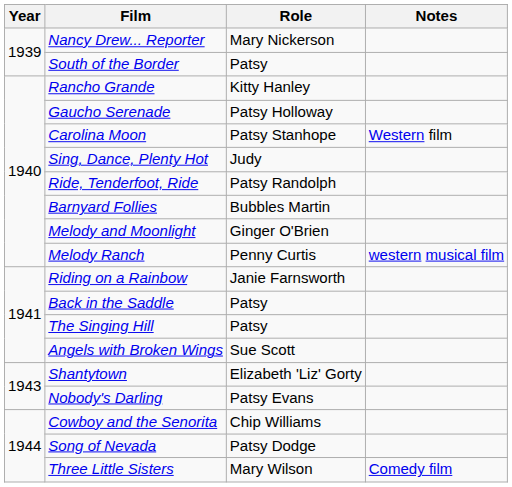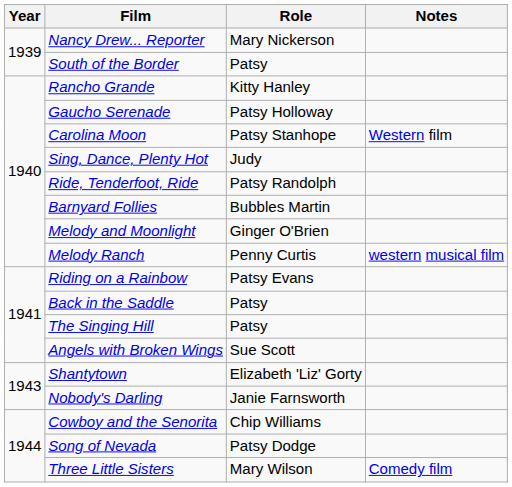Riding on a Rainbow | Role: Janie Farnsworth -> Patsy Evans
Nobody's Darling | Role: Patsy Evans -> Janie Farnsworth
